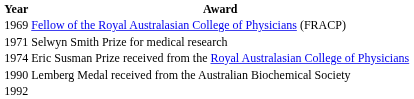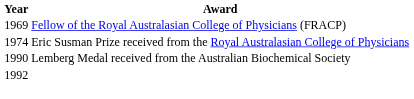- row: 1971 | Selwyn Smith Prize for medical research
